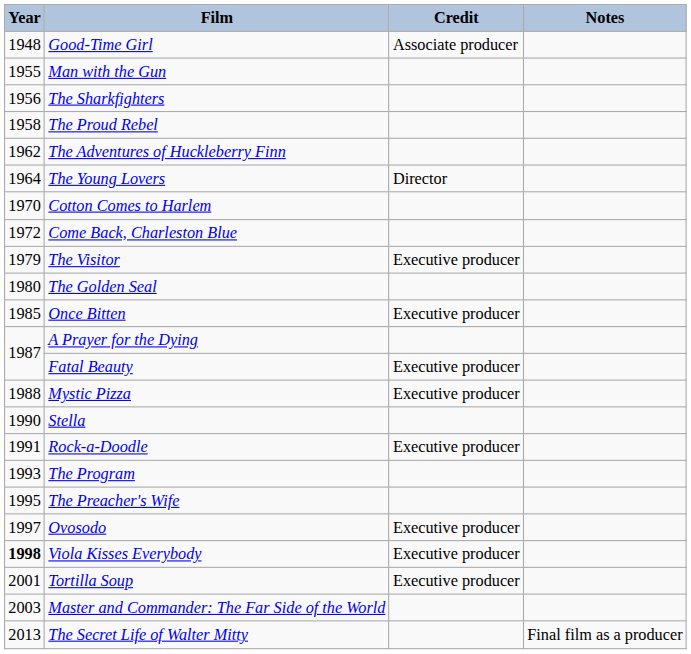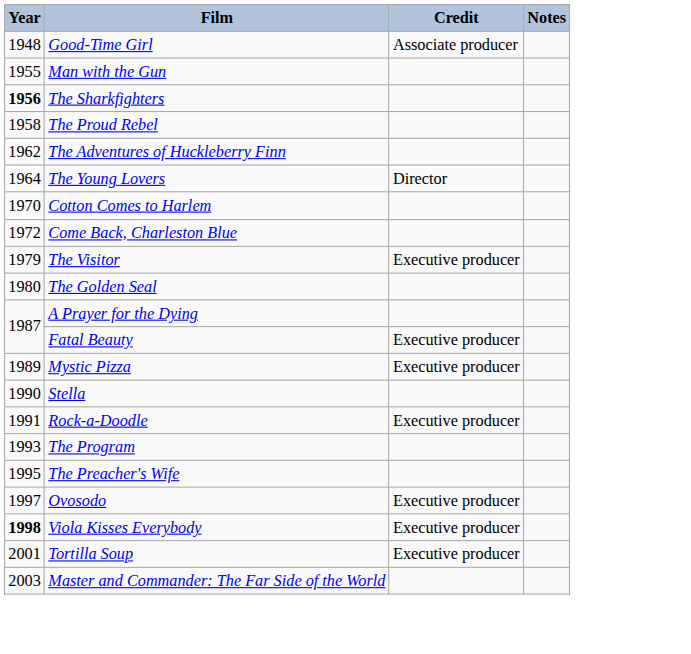The Sharkfighters | Year: normal -> bold
- row: 1985 | Once Bitten | Executive producer
Mystic Pizza | Year: 1988 -> 1989
- row: 2013 | The Secret Life of Walter Mitty | Final film as a producer
